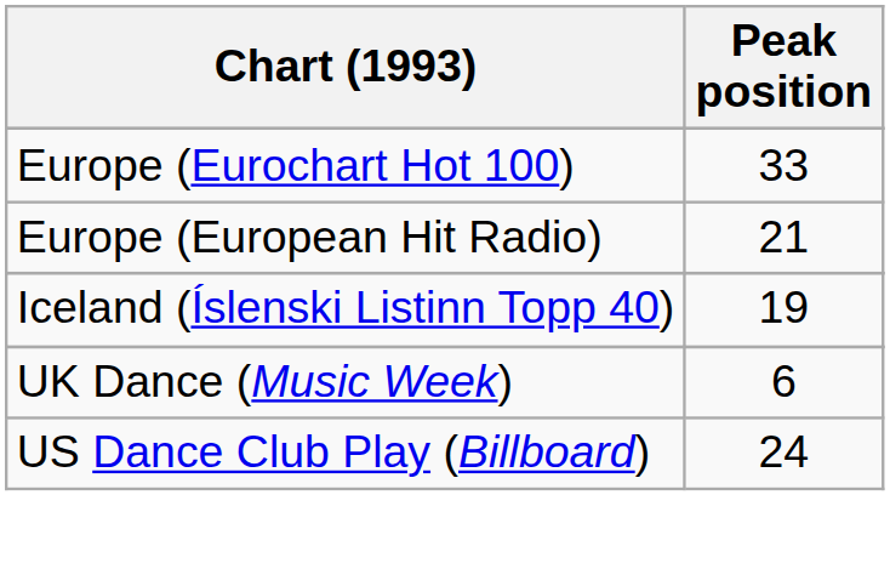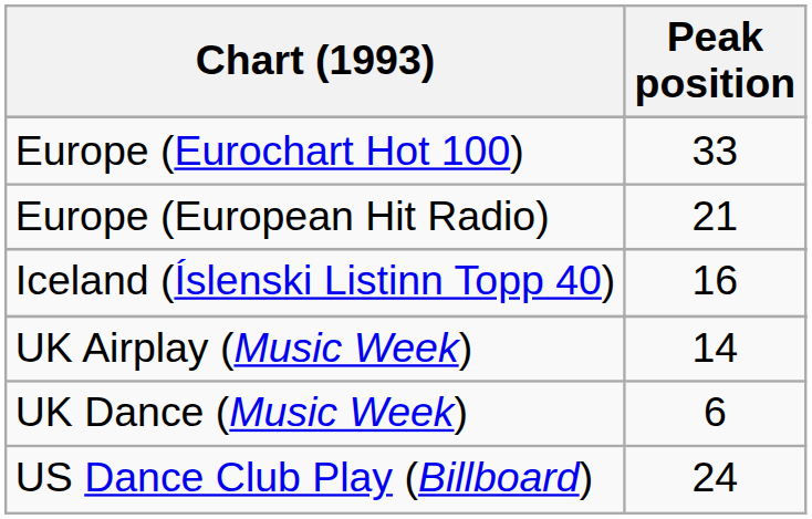Iceland (Íslenski Listinn Topp 40) | Peak position: 19 -> 16
+ row: UK Airplay (Music Week) | 14
